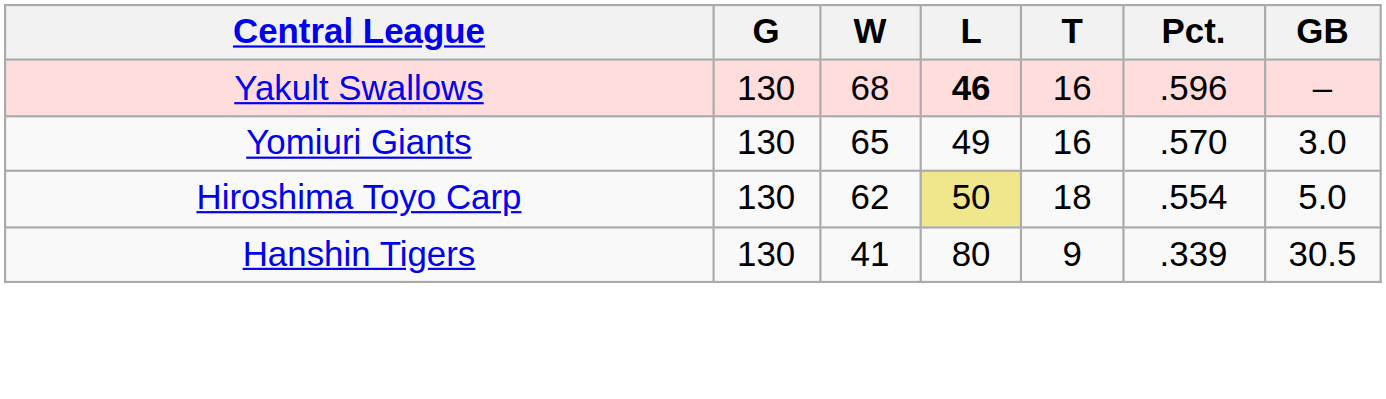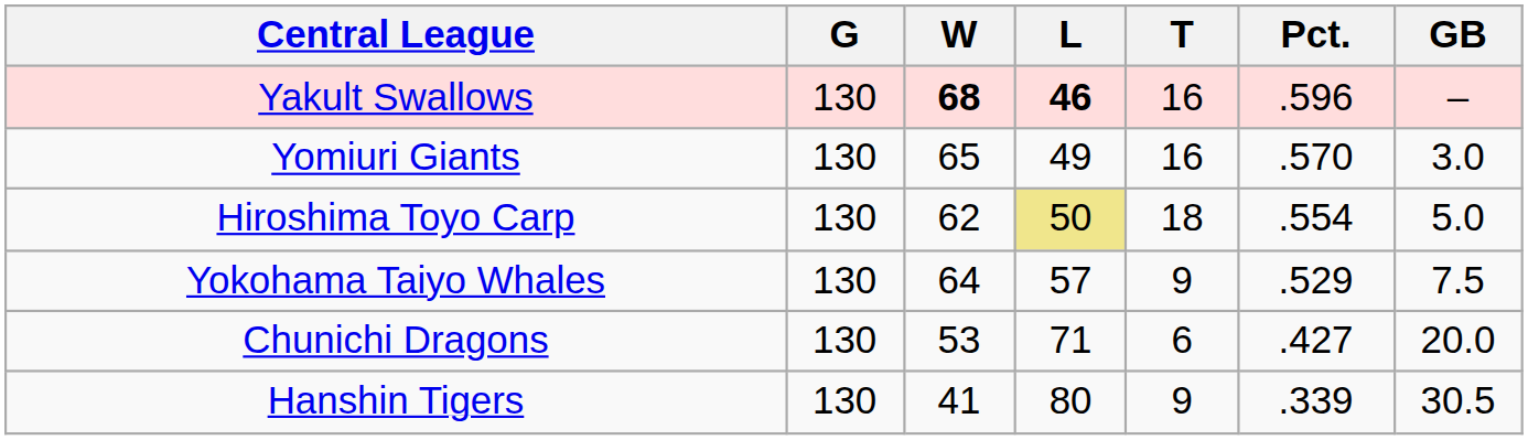Yakult Swallows | W: normal -> bold
+ row: Yokohama Taiyo Whales | 130 | 64 | 57 | 9 | .529 | 7.5
+ row: Chunichi Dragons | 130 | 53 | 71 | 6 | .427 | 20.0
